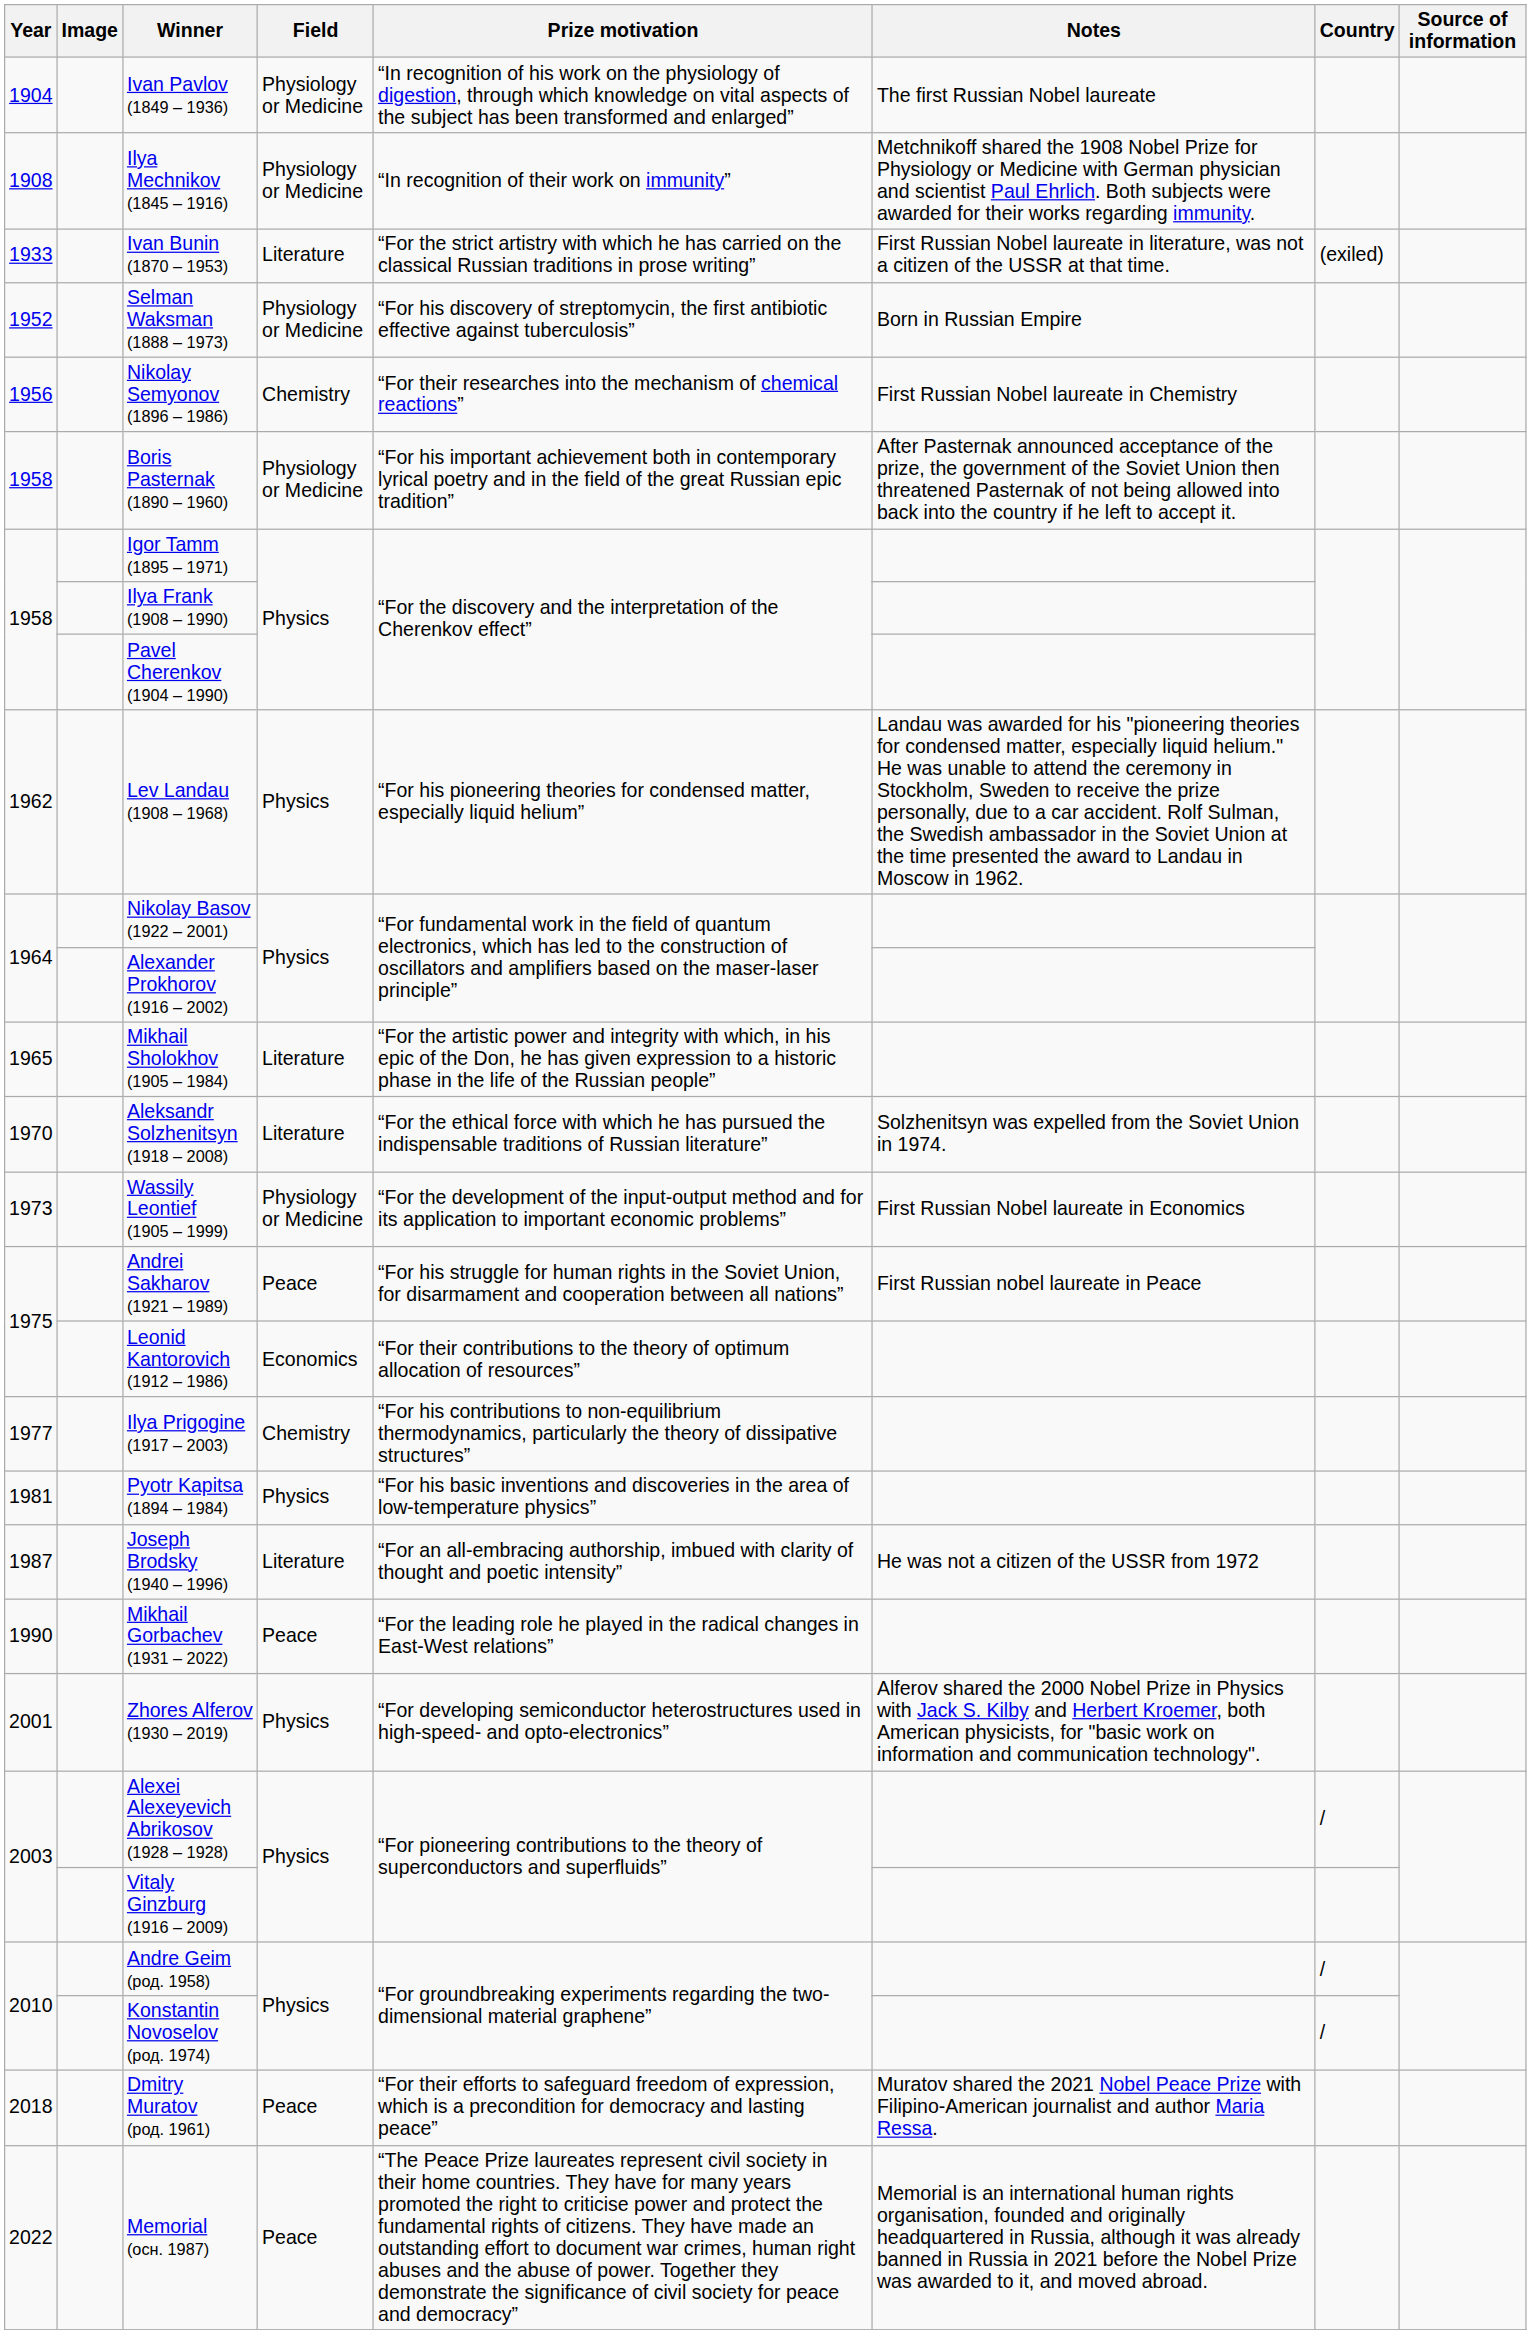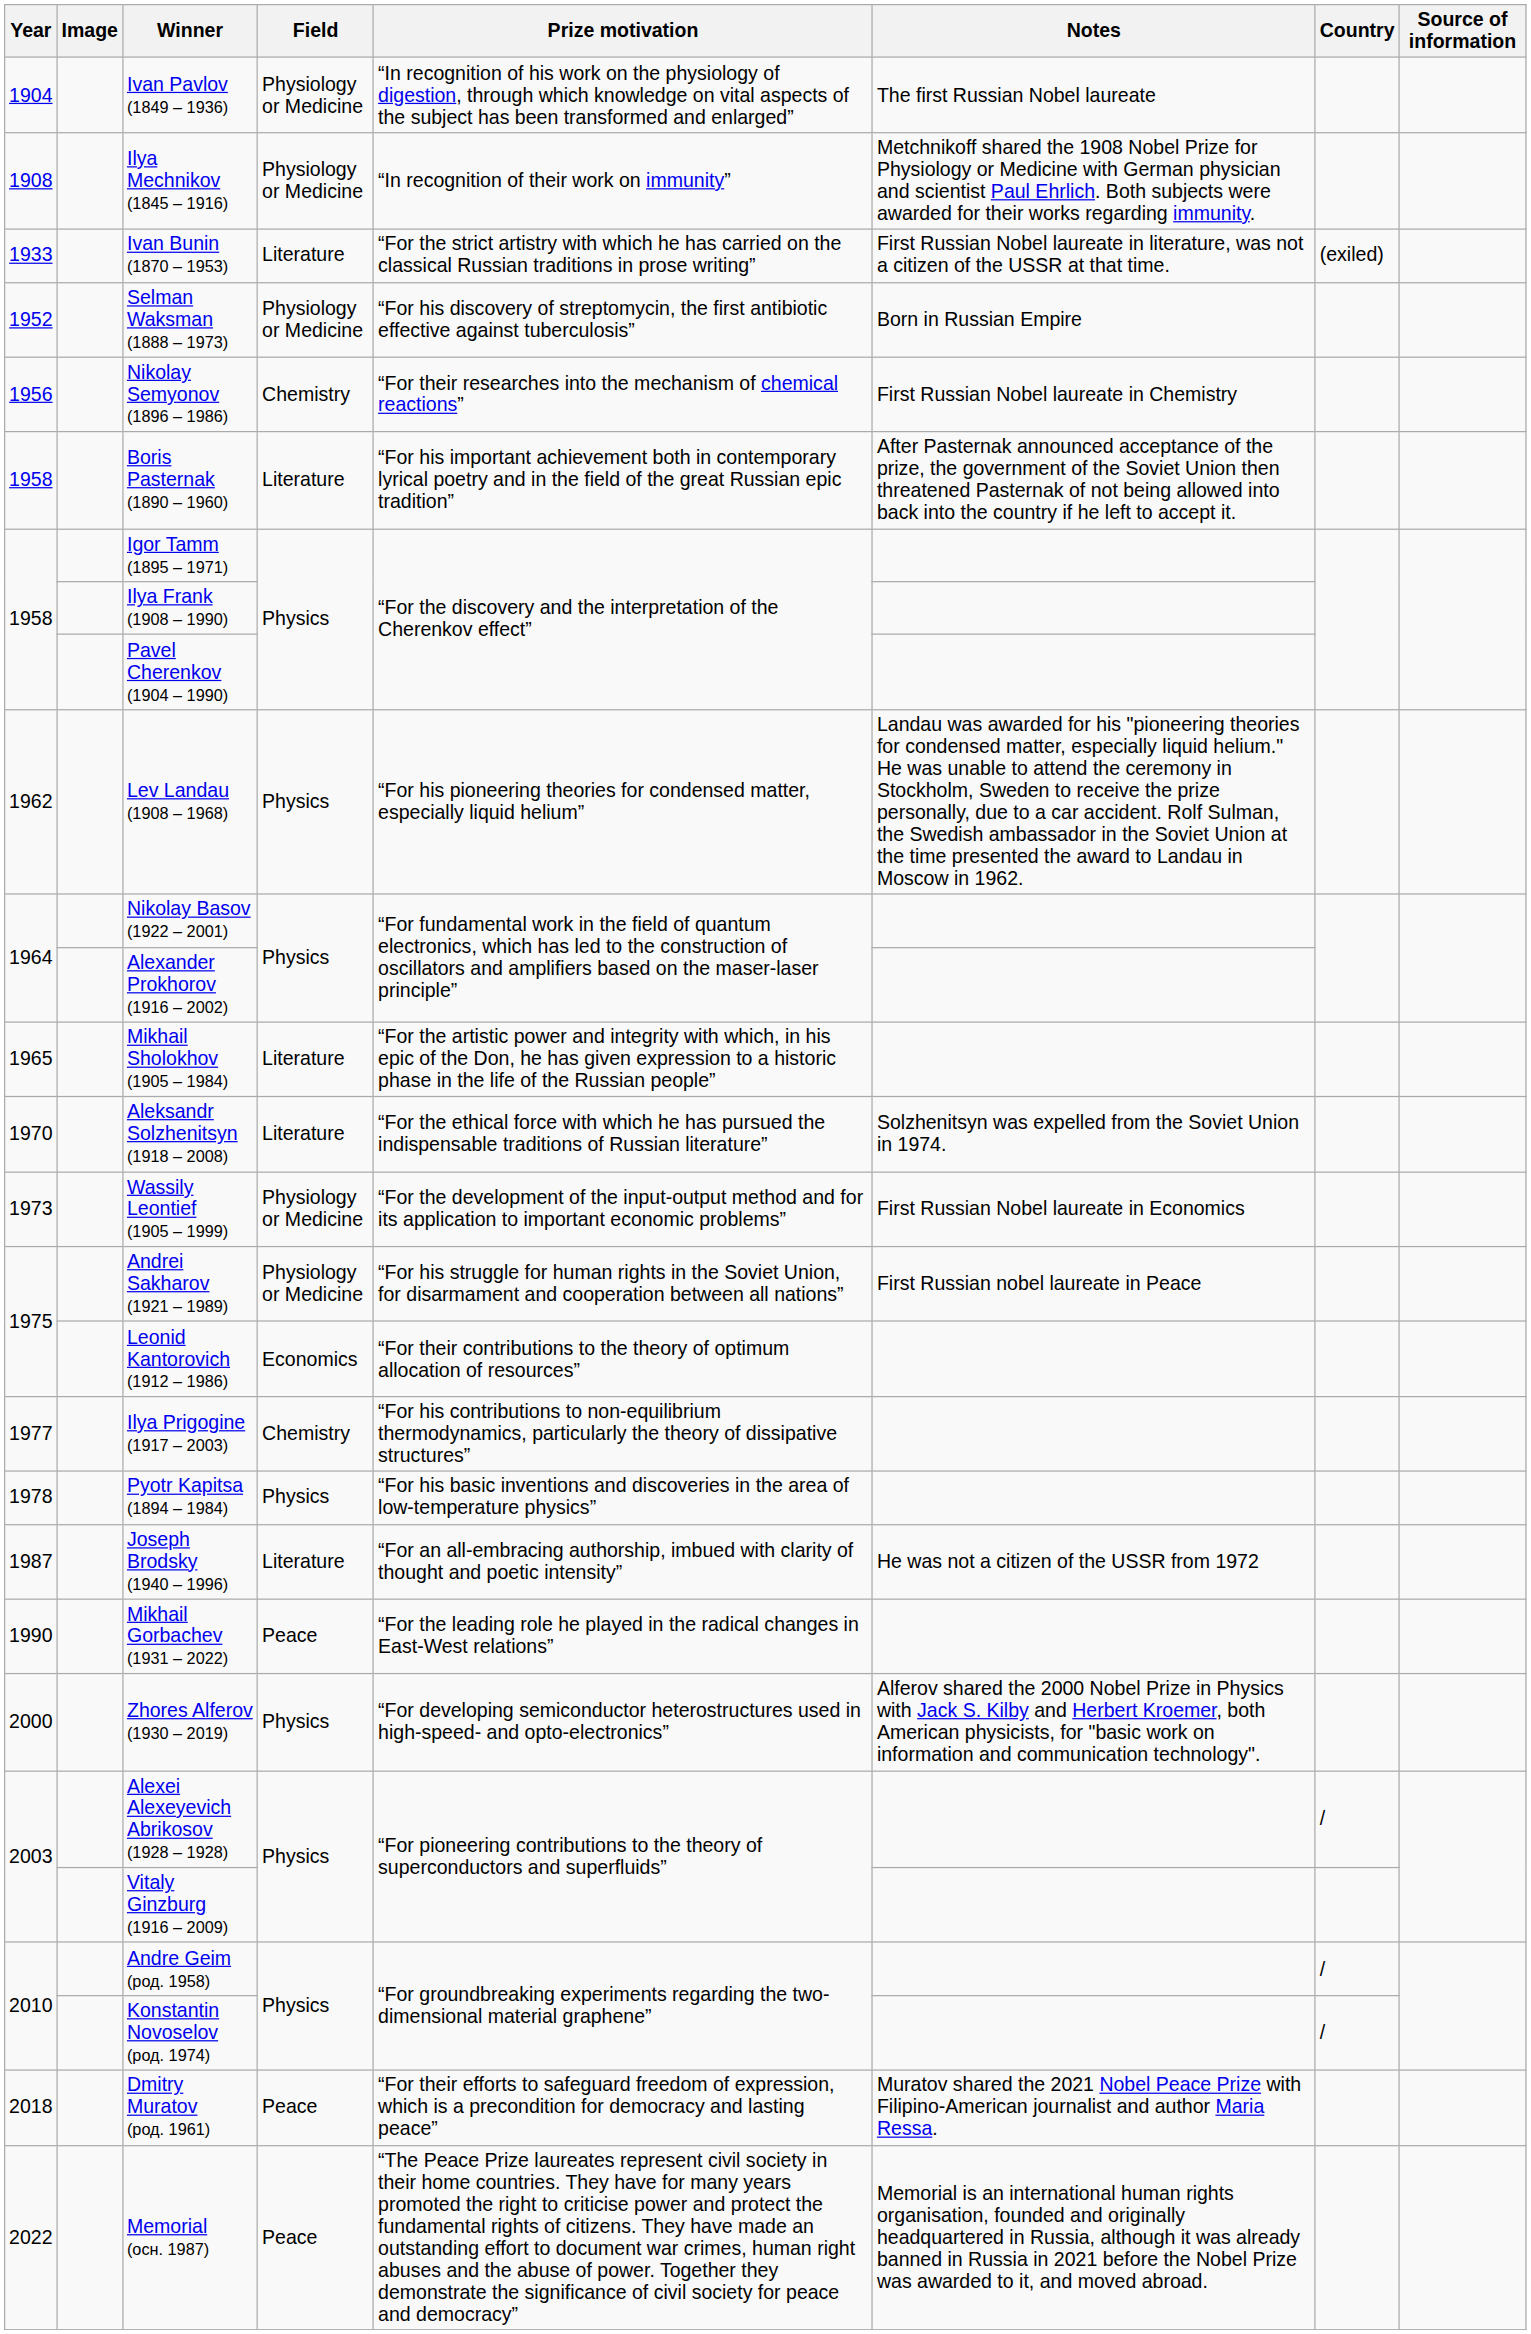Boris Pasternak (1890 – 1960) | Field: Physiology or Medicine -> Literature
Andrei Sakharov (1921 – 1989) | Field: Peace -> Physiology or Medicine
Pyotr Kapitsa (1894 – 1984) | Year: 1981 -> 1978
Zhores Alferov (1930 – 2019) | Year: 2001 -> 2000
